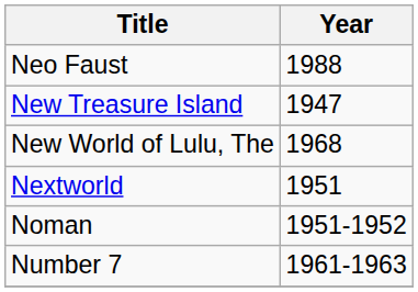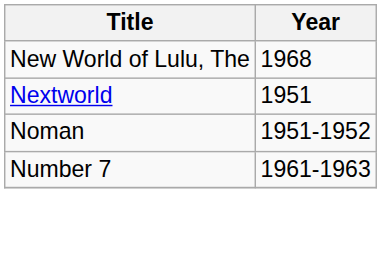- row: Neo Faust | 1988
- row: New Treasure Island | 1947
